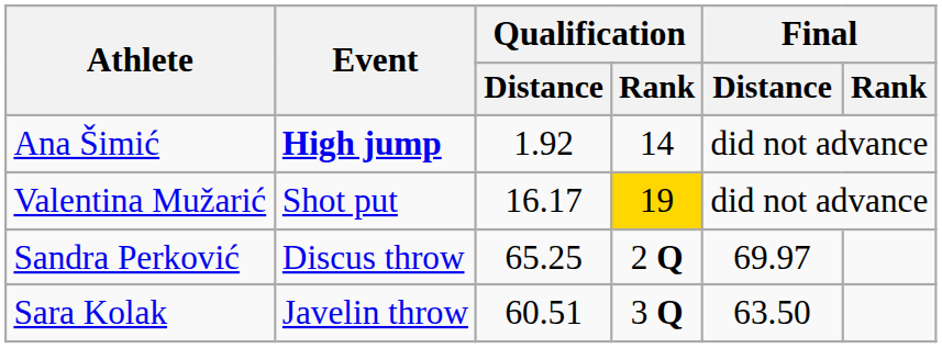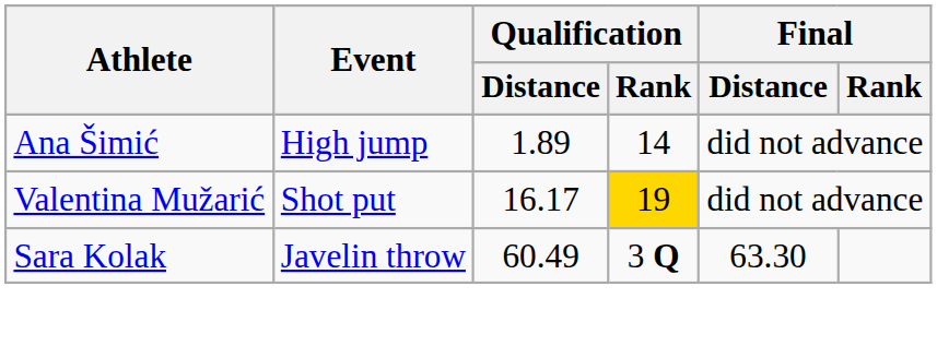Ana Šimić | Event: bold -> normal
Ana Šimić | Qualification / Distance: 1.92 -> 1.89
- row: Sandra Perković | Discus throw | 65.25 | 2 Q | 69.97
Sara Kolak | Qualification / Distance: 60.51 -> 60.49
Sara Kolak | Final / Distance: 63.50 -> 63.30
